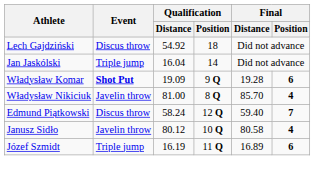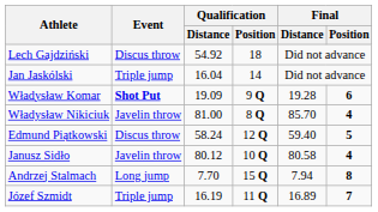Edmund Piątkowski | Final / Position: 7 -> 5
+ row: Andrzej Stalmach | Long jump | 7.70 | 15 Q | 7.94 | 8
Józef Szmidt | Final / Position: 6 -> 7
